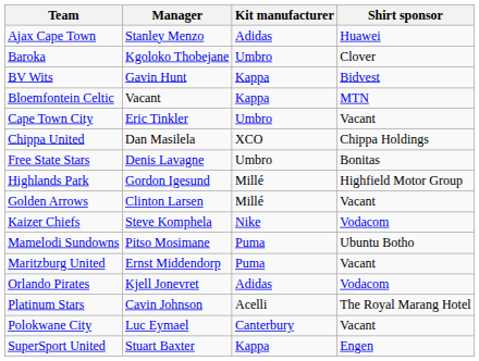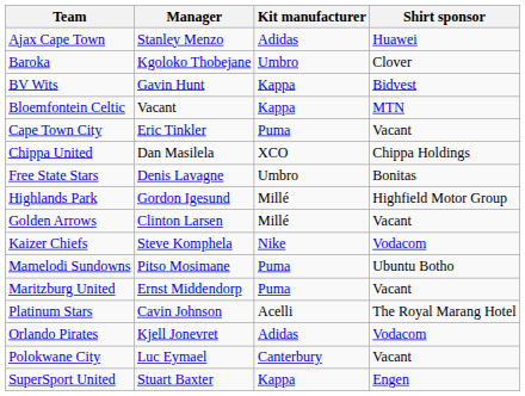Cape Town City | Kit manufacturer: Umbro -> Puma
rows swapped: Orlando Pirates <-> Platinum Stars
